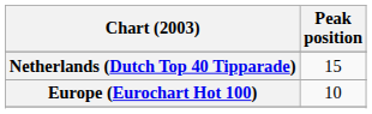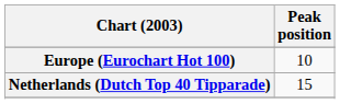rows swapped: Europe (Eurochart Hot 100) <-> Netherlands (Dutch Top 40 Tipparade)
